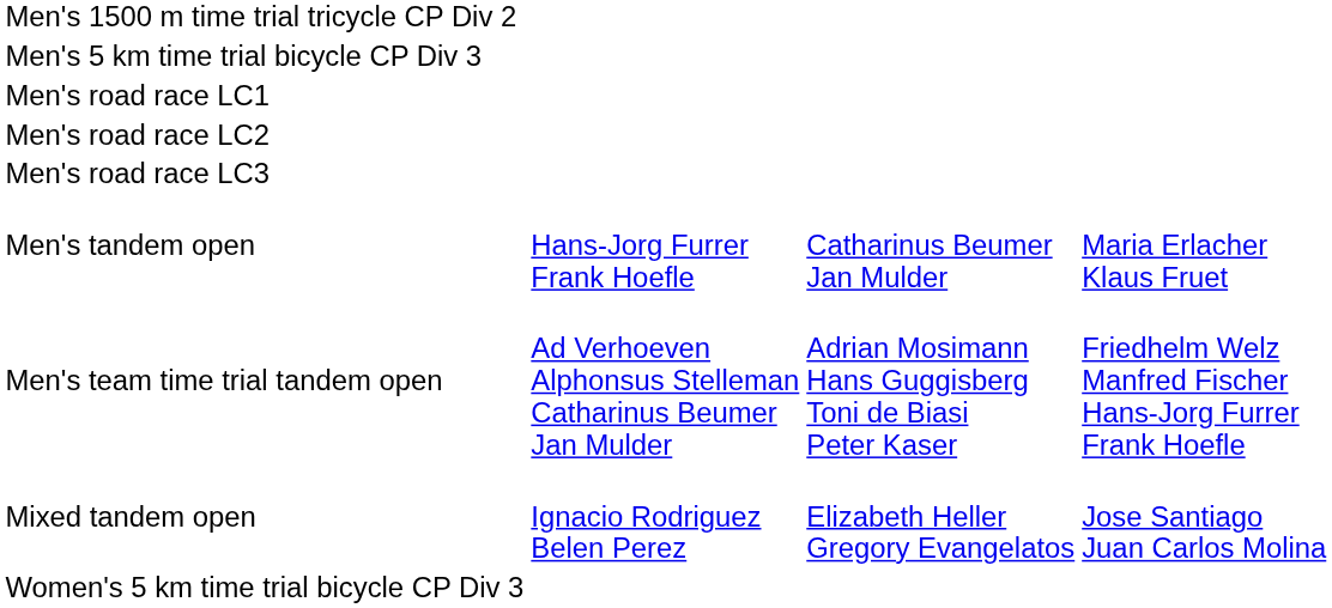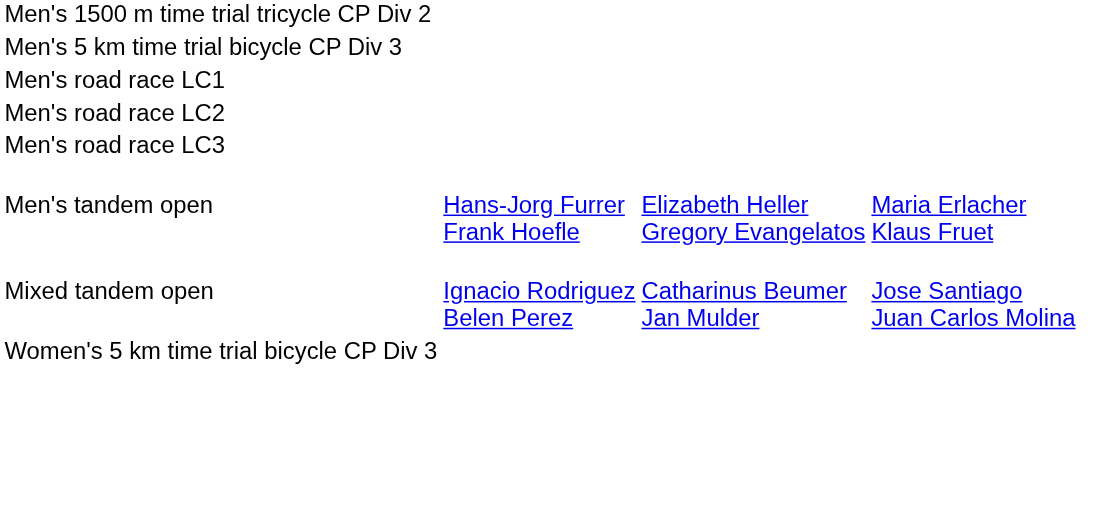Men's tandem open | column 3: Catharinus Beumer Jan Mulder -> Elizabeth Heller Gregory Evangelatos
- row: Men's team time trial tandem open | Ad Verhoeven Alphonsus Stelleman Catharinus Beumer Jan Mulder | Adrian Mosimann Hans Guggisberg Toni de Biasi Peter Kaser | Friedhelm Welz Manfred Fischer Hans-Jorg Furrer Frank Hoefle
Mixed tandem open | column 3: Elizabeth Heller Gregory Evangelatos -> Catharinus Beumer Jan Mulder
